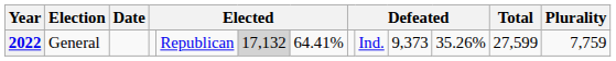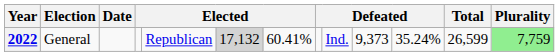2022 | column 7: 64.41% -> 60.41%
2022 | column 11: 35.26% -> 35.24%
2022 | Total: 27,599 -> 26,599
2022 | Plurality: no background -> lightgreen background
